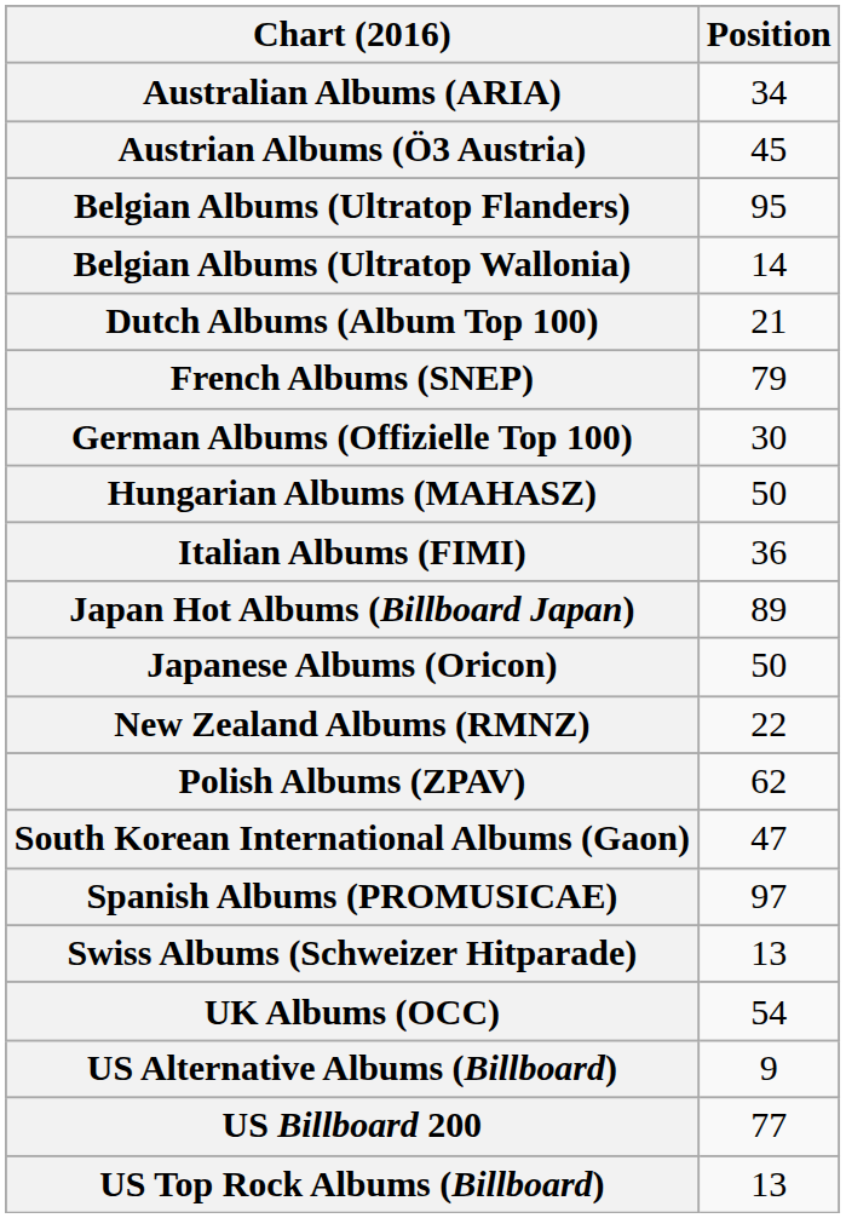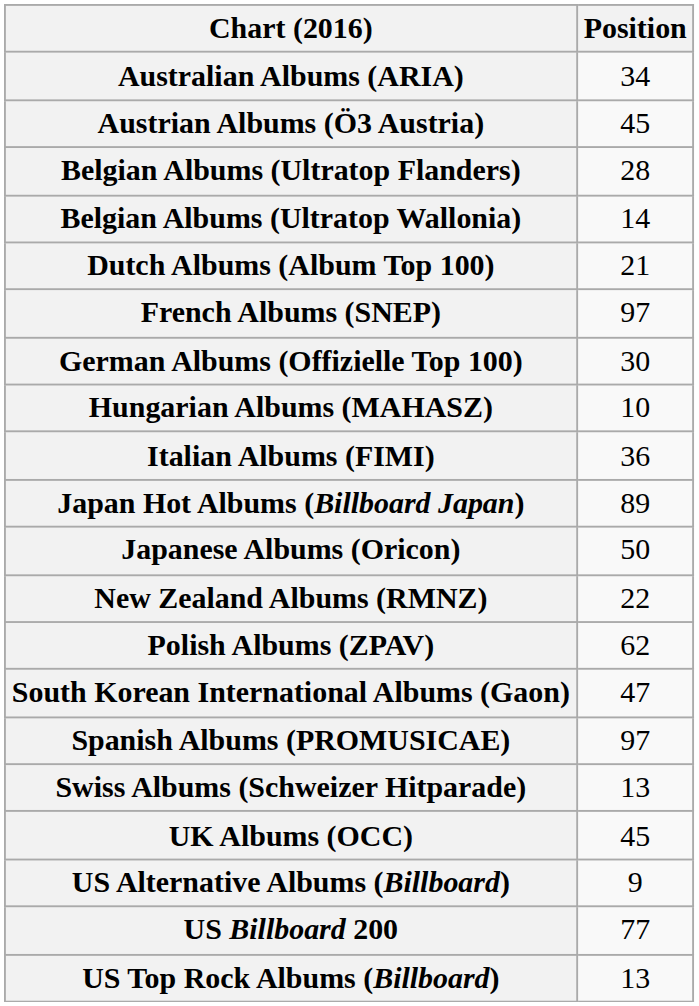Belgian Albums (Ultratop Flanders) | Position: 95 -> 28
French Albums (SNEP) | Position: 79 -> 97
Hungarian Albums (MAHASZ) | Position: 50 -> 10
UK Albums (OCC) | Position: 54 -> 45
